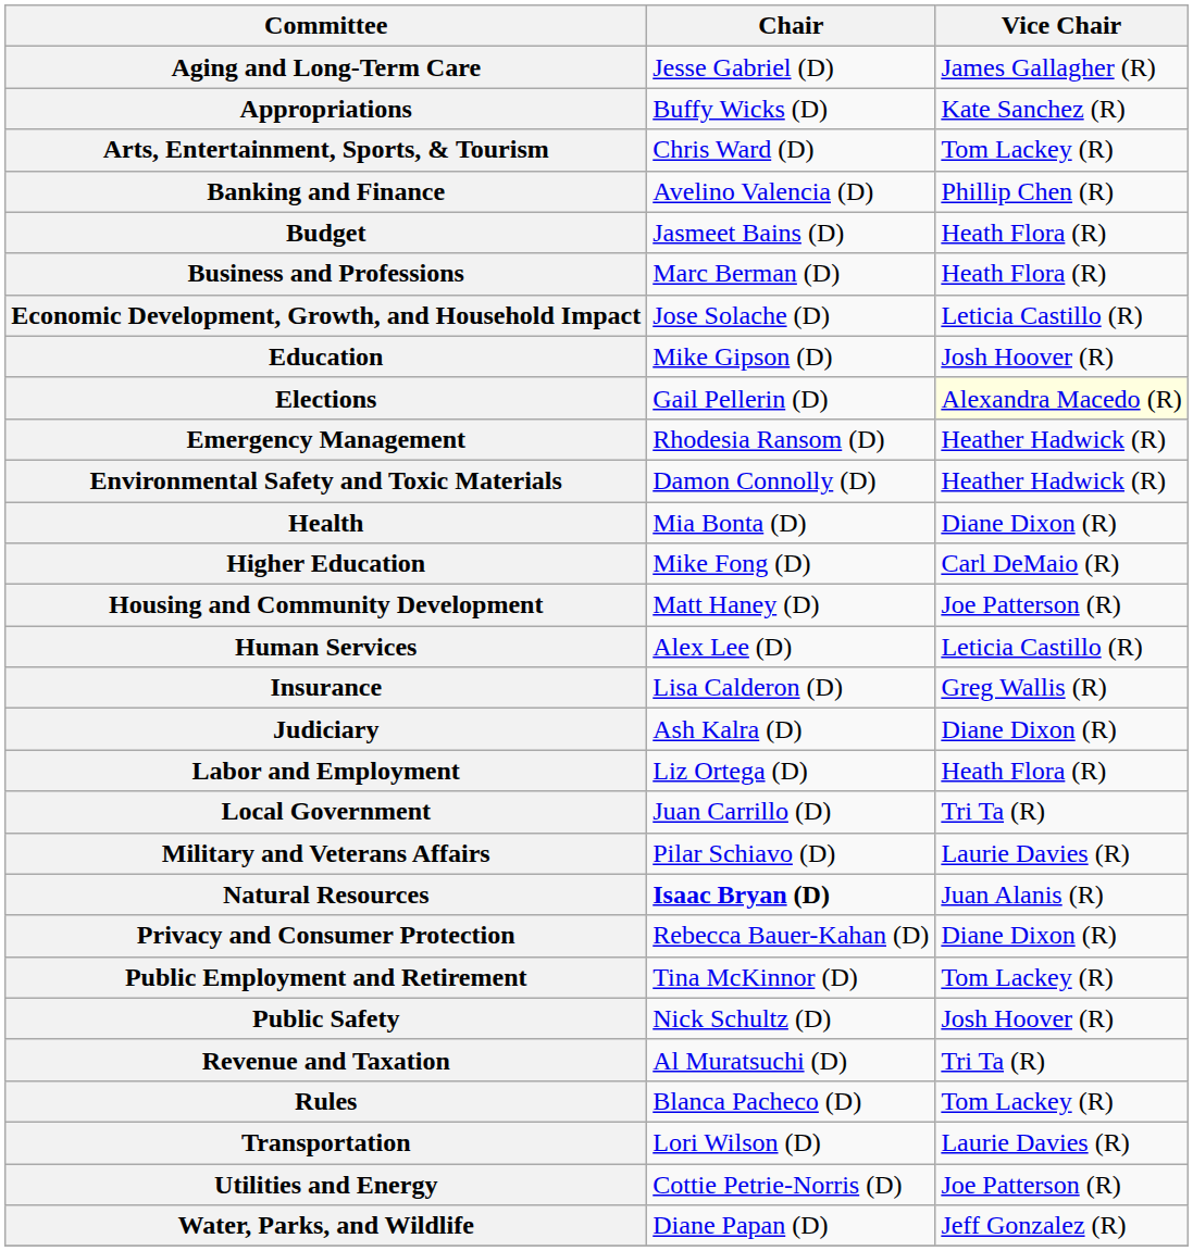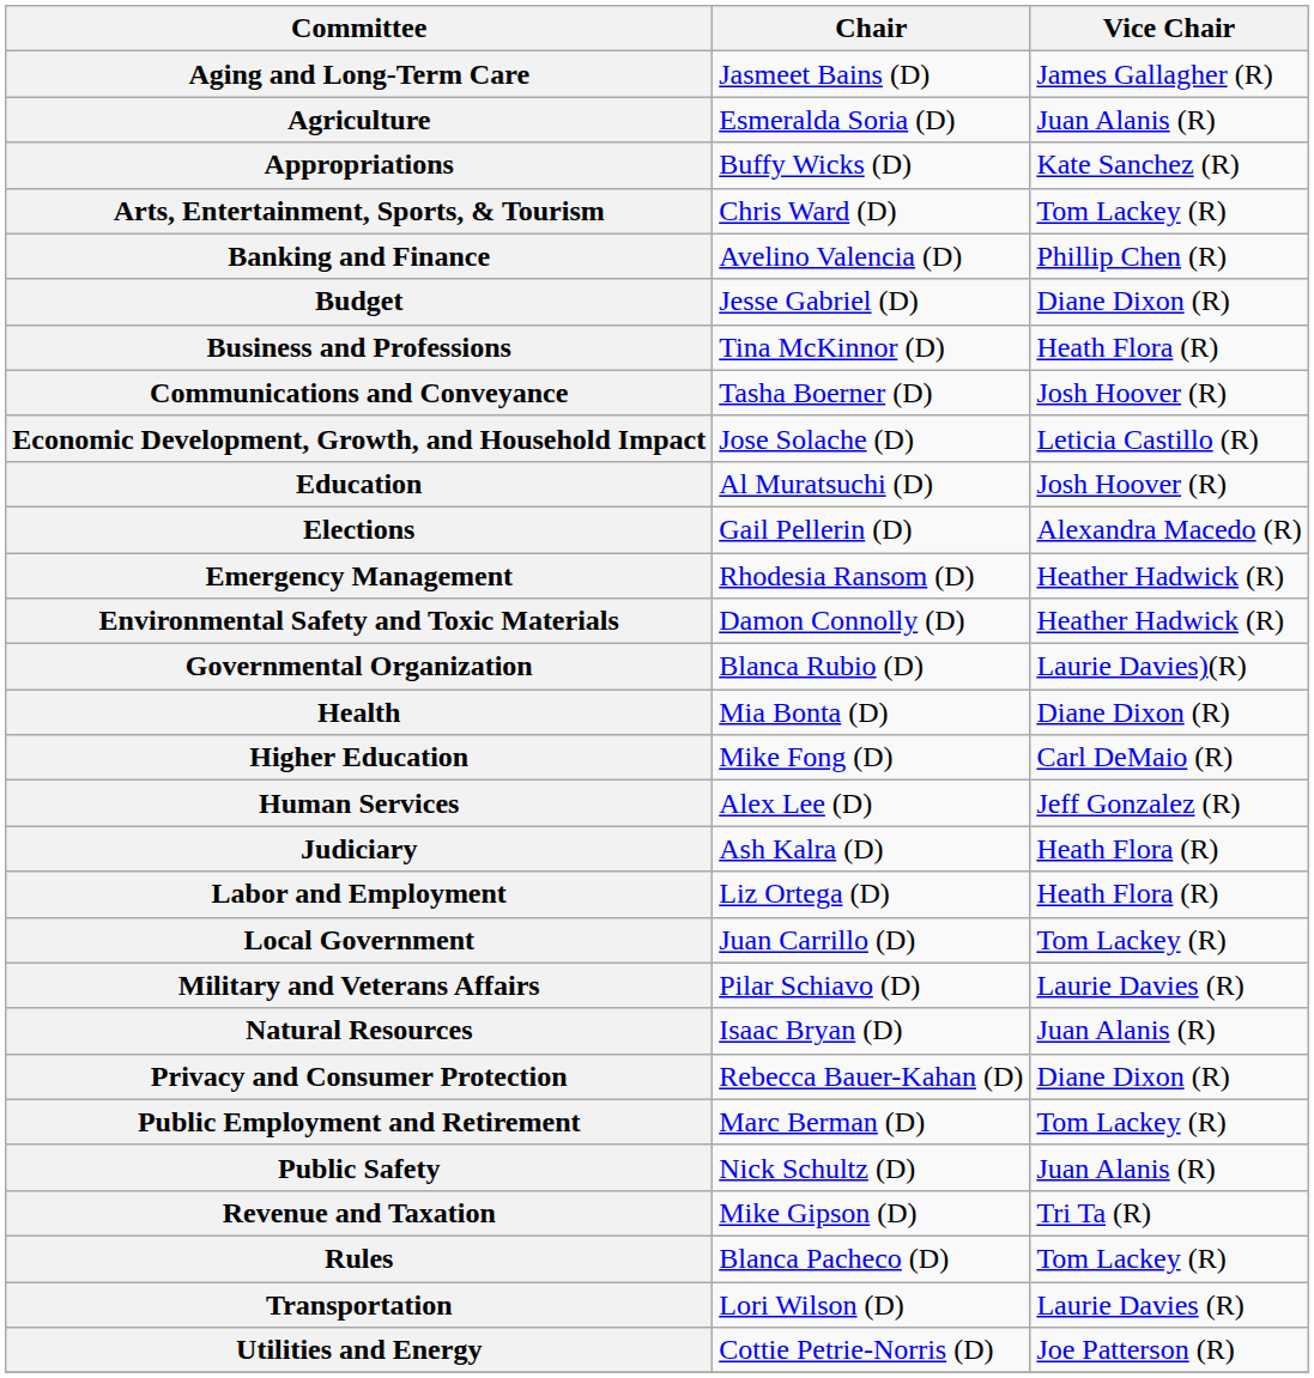Aging and Long-Term Care | Chair: Jesse Gabriel (D) -> Jasmeet Bains (D)
+ row: Agriculture | Esmeralda Soria (D) | Juan Alanis (R)
Budget | Chair: Jasmeet Bains (D) -> Jesse Gabriel (D)
Budget | Vice Chair: Heath Flora (R) -> Diane Dixon (R)
Business and Professions | Chair: Marc Berman (D) -> Tina McKinnor (D)
+ row: Communications and Conveyance | Tasha Boerner (D) | Josh Hoover (R)
Education | Chair: Mike Gipson (D) -> Al Muratsuchi (D)
Elections | Vice Chair: lightyellow background -> no background
+ row: Governmental Organization | Blanca Rubio (D) | Laurie Davies)(R)
- row: Housing and Community Development | Matt Haney (D) | Joe Patterson (R)
Human Services | Vice Chair: Leticia Castillo (R) -> Jeff Gonzalez (R)
- row: Insurance | Lisa Calderon (D) | Greg Wallis (R)
Judiciary | Vice Chair: Diane Dixon (R) -> Heath Flora (R)
Local Government | Vice Chair: Tri Ta (R) -> Tom Lackey (R)
Natural Resources | Chair: bold -> normal
Public Employment and Retirement | Chair: Tina McKinnor (D) -> Marc Berman (D)
Public Safety | Vice Chair: Josh Hoover (R) -> Juan Alanis (R)
Revenue and Taxation | Chair: Al Muratsuchi (D) -> Mike Gipson (D)
- row: Water, Parks, and Wildlife | Diane Papan (D) | Jeff Gonzalez (R)
